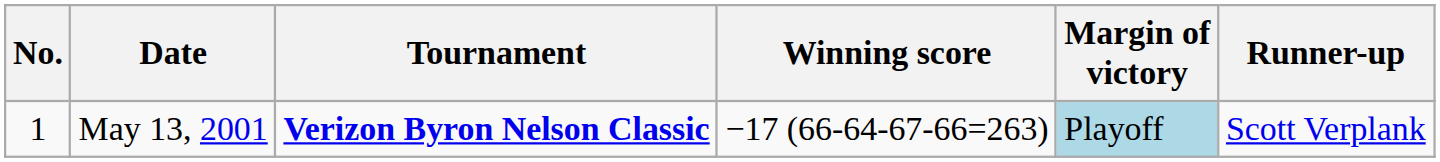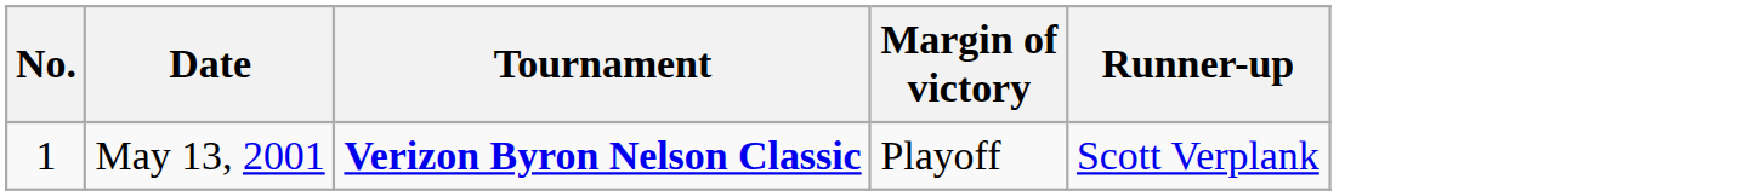- column: Winning score | −17 (66-64-67-66=263)
May 13, 2001 | Margin of victory: lightblue background -> no background
